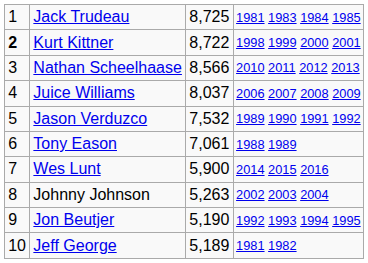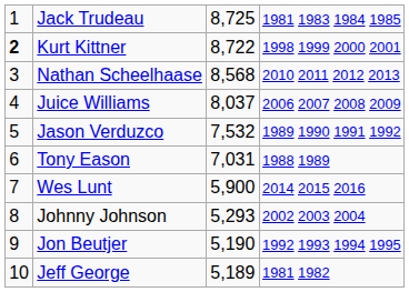Nathan Scheelhaase | column 3: 8,566 -> 8,568
Tony Eason | column 3: 7,061 -> 7,031
Johnny Johnson | column 3: 5,263 -> 5,293
